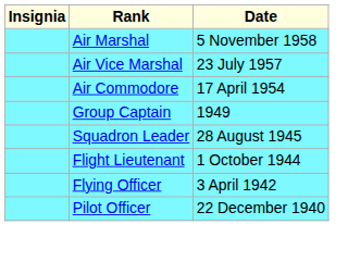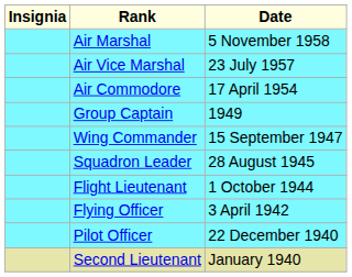+ row: Wing Commander | 15 September 1947
+ row: Second Lieutenant | January 1940
